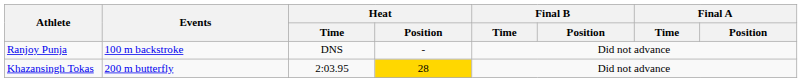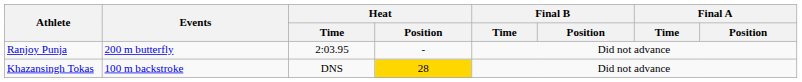Ranjoy Punja | Events: 100 m backstroke -> 200 m butterfly
Ranjoy Punja | Heat / Time: DNS -> 2:03.95
Khazansingh Tokas | Events: 200 m butterfly -> 100 m backstroke
Khazansingh Tokas | Heat / Time: 2:03.95 -> DNS
